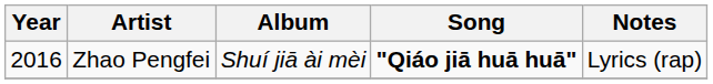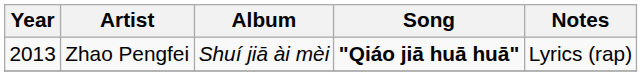Zhao Pengfei | Year: 2016 -> 2013
